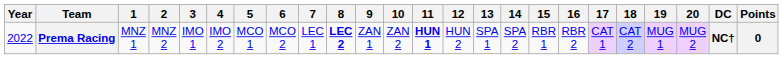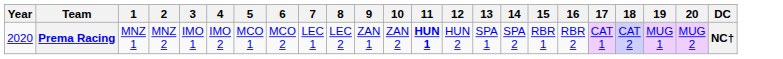- column: Points | 0
Prema Racing | Year: 2022 -> 2020
Prema Racing | 8: bold -> normal
